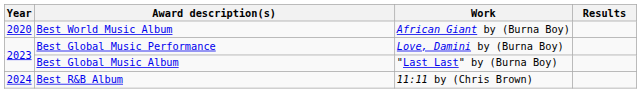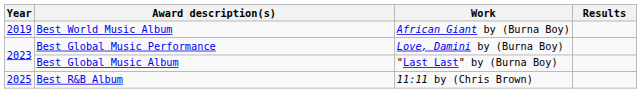Best World Music Album | Year: 2020 -> 2019
Best R&B Album | Year: 2024 -> 2025
